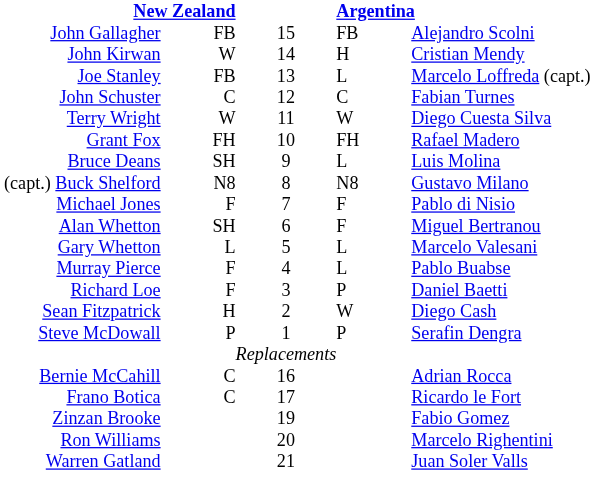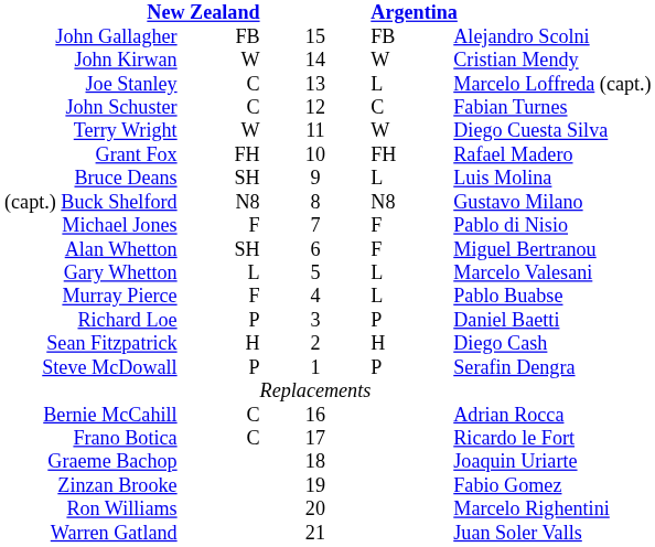John Kirwan | column 4: H -> W
Joe Stanley | column 2: FB -> C
Richard Loe | column 2: F -> P
Sean Fitzpatrick | column 4: W -> H
+ row: Graeme Bachop | 18 | Joaquin Uriarte
